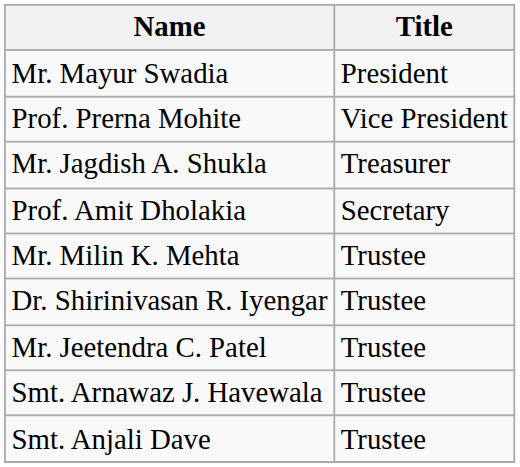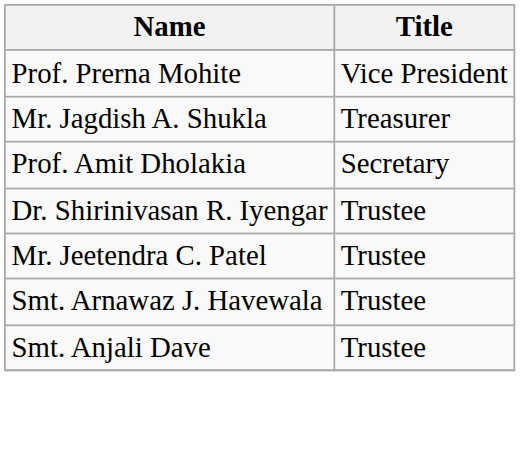- row: Mr. Mayur Swadia | President
- row: Mr. Milin K. Mehta | Trustee
